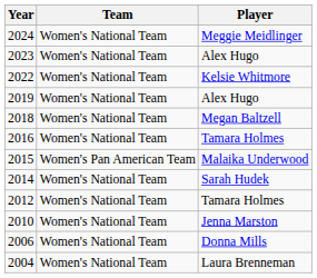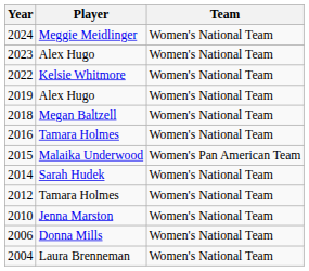columns swapped: Player <-> Team
